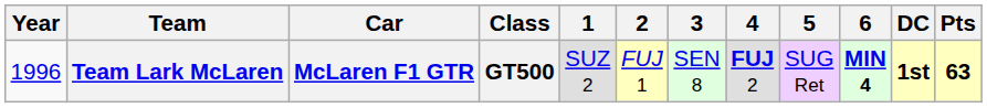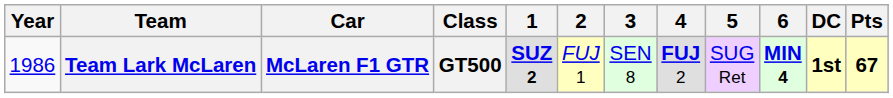Team Lark McLaren | Year: 1996 -> 1986
Team Lark McLaren | 1: normal -> bold
Team Lark McLaren | Pts: 63 -> 67
